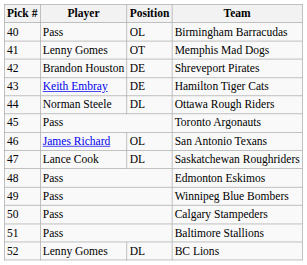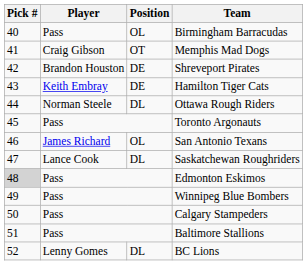Memphis Mad Dogs | Player: Lenny Gomes -> Craig Gibson
Edmonton Eskimos | Pick #: no background -> lightgrey background
